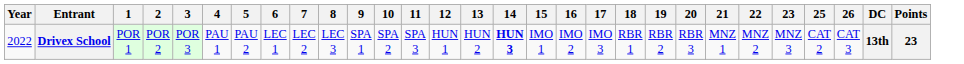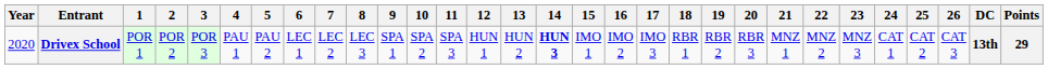+ column: 24 | CAT 1
Drivex School | Year: 2022 -> 2020
Drivex School | Points: 23 -> 29
